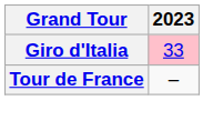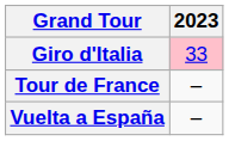+ row: Vuelta a España | –
